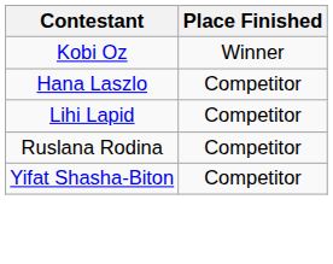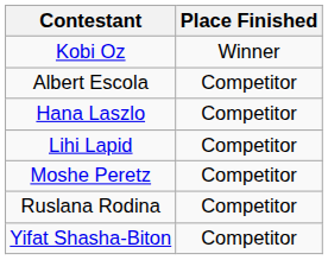+ row: Albert Escola | Competitor
+ row: Moshe Peretz | Competitor
